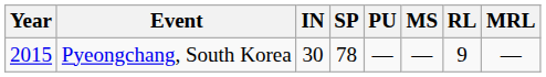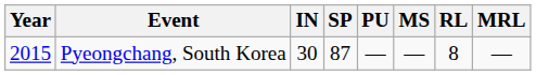Pyeongchang, South Korea | SP: 78 -> 87
Pyeongchang, South Korea | RL: 9 -> 8
